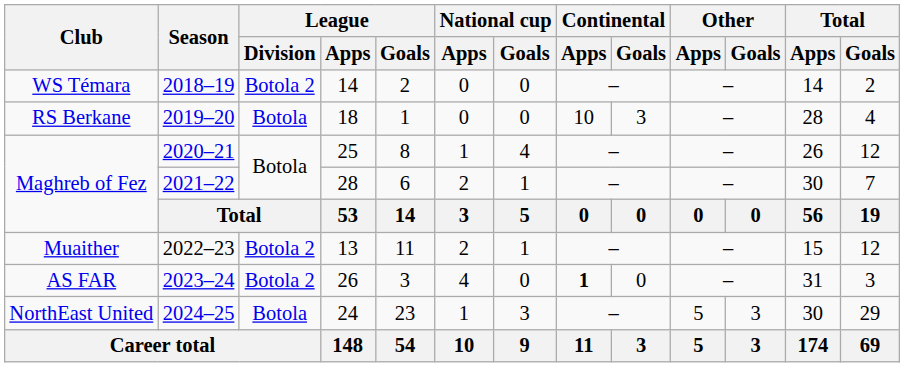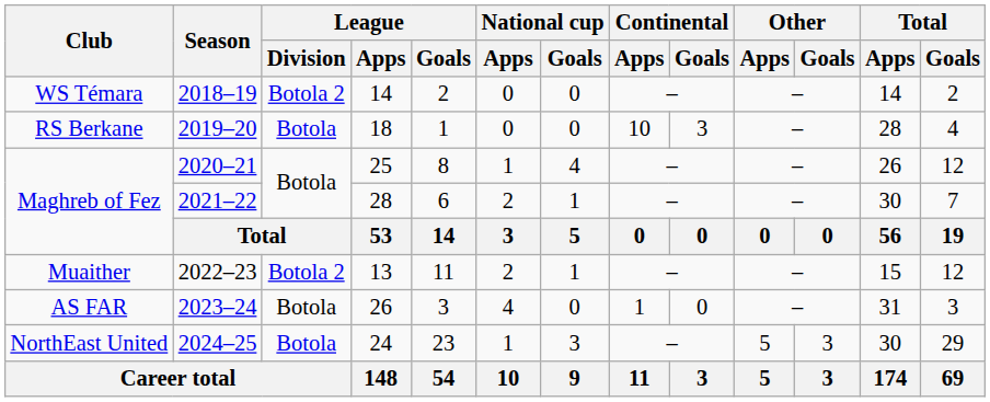2023–24 | League / Division: Botola 2 -> Botola
2023–24 | Continental / Apps: bold -> normal
